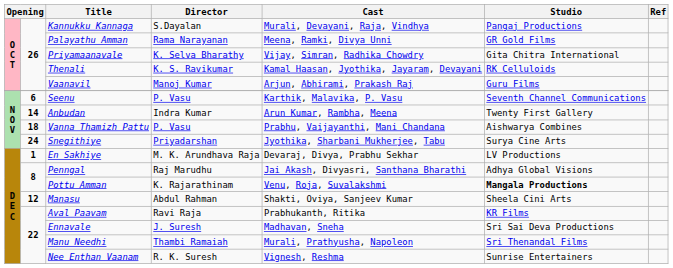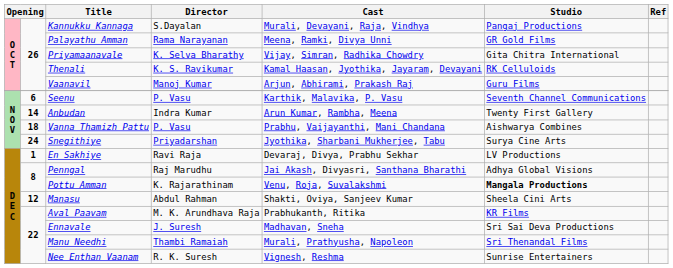En Sakhiye | Director: M. K. Arundhava Raja -> Ravi Raja
Aval Paavam | Director: Ravi Raja -> M. K. Arundhava Raja
